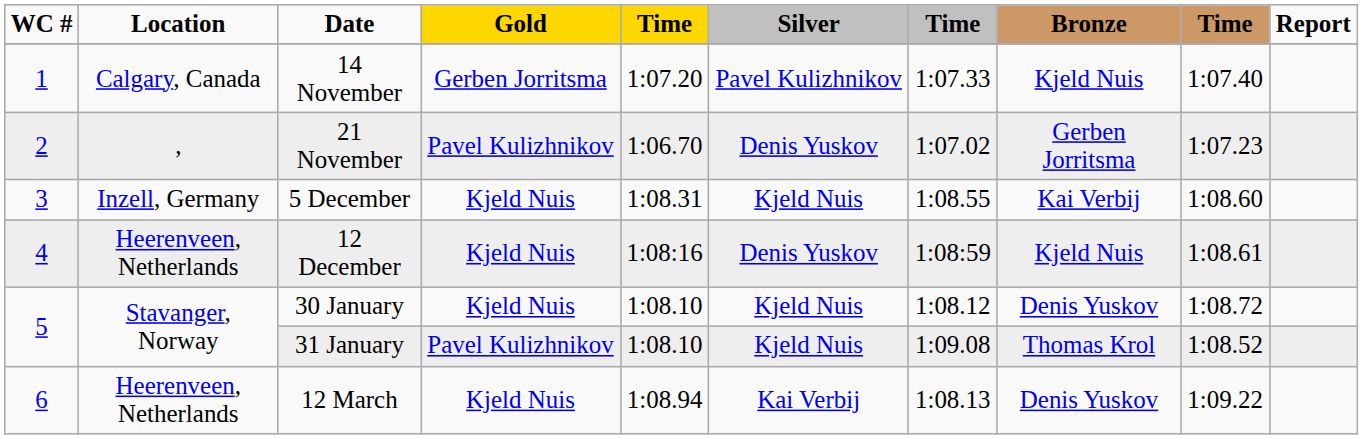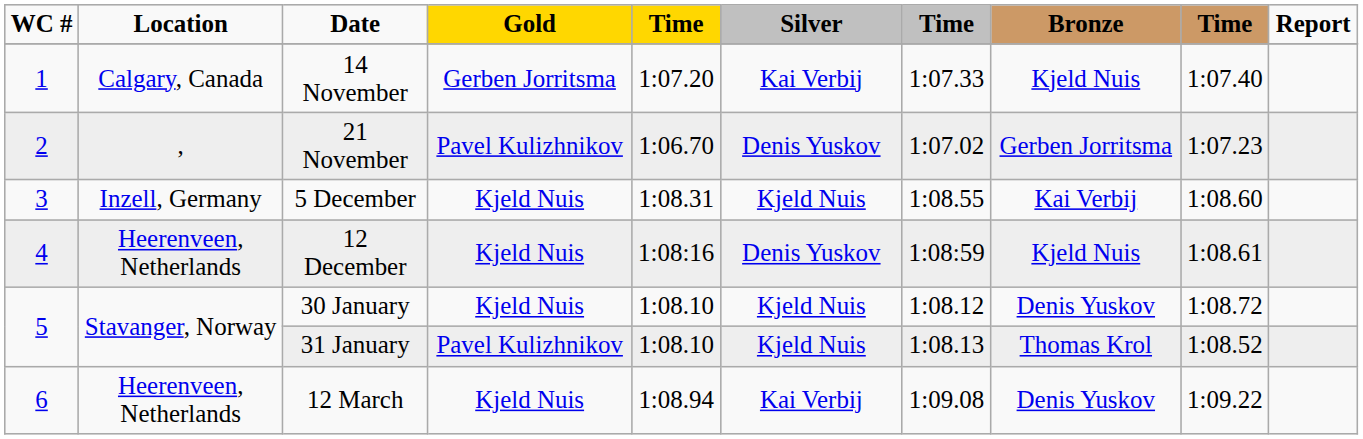14 November | Silver: Pavel Kulizhnikov -> Kai Verbij
31 January | column 7: 1:09.08 -> 1:08.13
12 March | column 7: 1:08.13 -> 1:09.08
